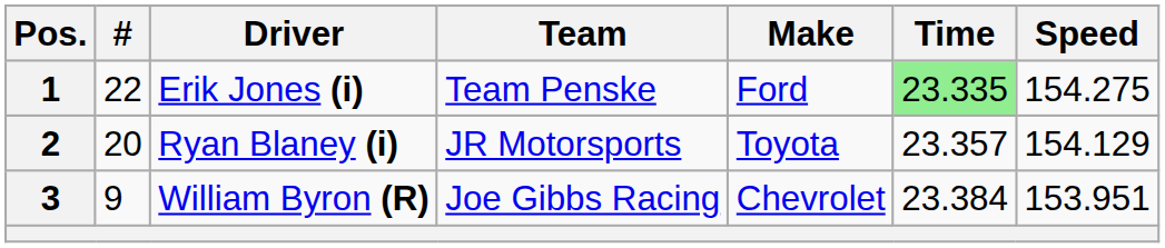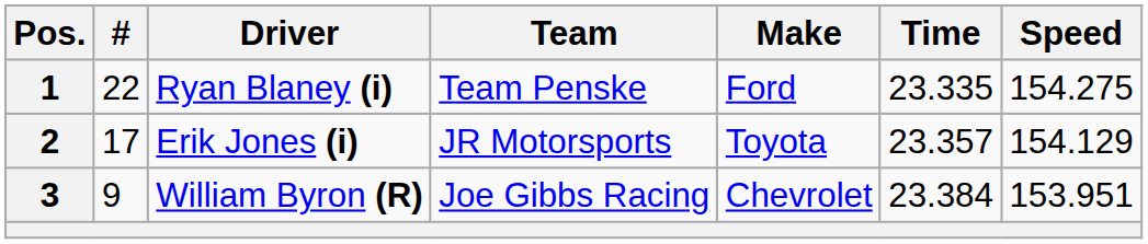1 | Driver: Erik Jones (i) -> Ryan Blaney (i)
1 | Time: lightgreen background -> no background
2 | #: 20 -> 17
2 | Driver: Ryan Blaney (i) -> Erik Jones (i)
